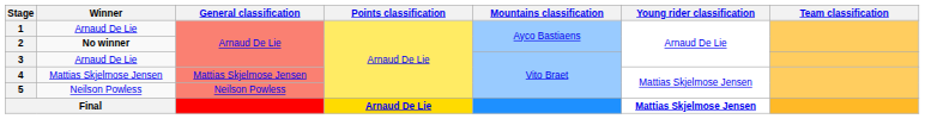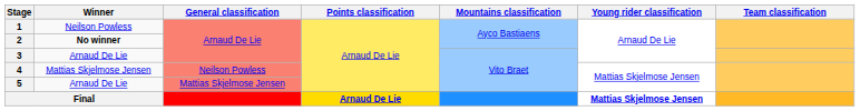1 | Winner: Arnaud De Lie -> Neilson Powless
4 | General classification: Mattias Skjelmose Jensen -> Neilson Powless
5 | Winner: Neilson Powless -> Arnaud De Lie
5 | General classification: Neilson Powless -> Mattias Skjelmose Jensen
